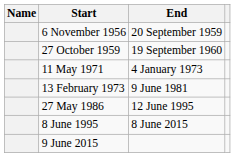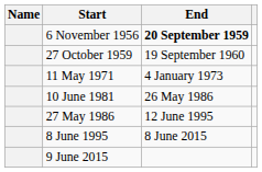6 November 1956 | End: normal -> bold
- row: 13 February 1973 | 9 June 1981
+ row: 10 June 1981 | 26 May 1986
